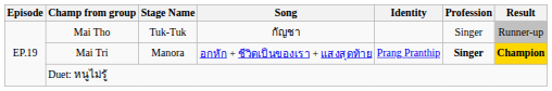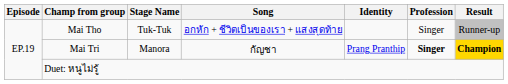Mai Tho | Song: กัญชา -> อกหัก + ชีวิตเป็นของเรา + แสงสุดท้าย
Mai Tri | Song: อกหัก + ชีวิตเป็นของเรา + แสงสุดท้าย -> กัญชา
